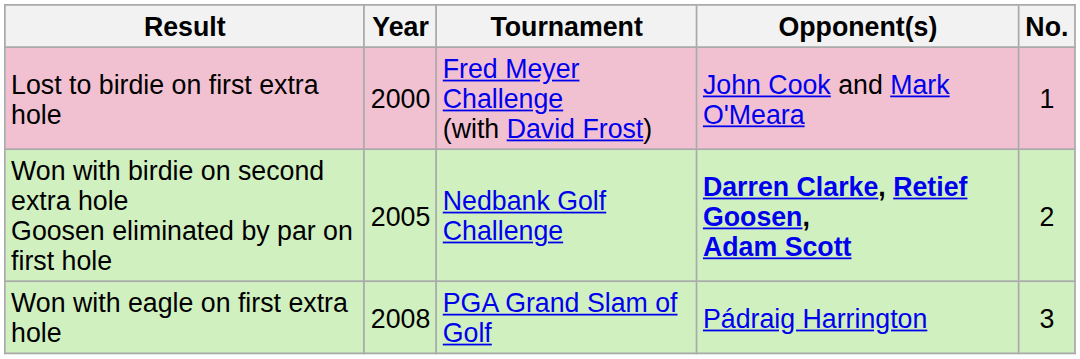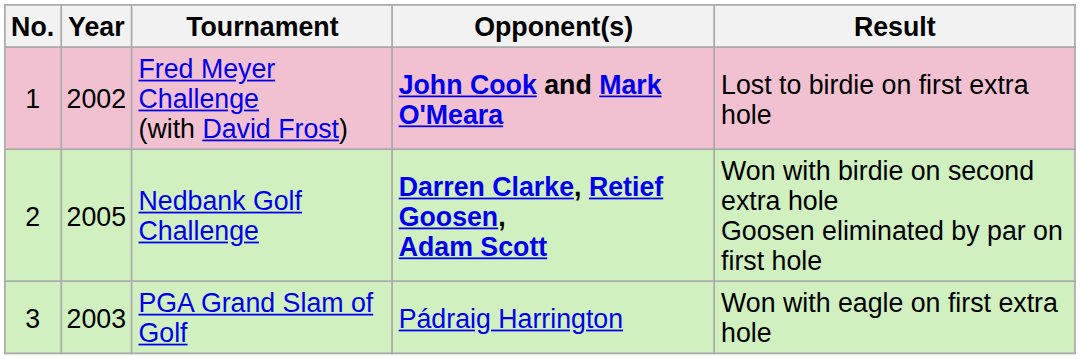columns swapped: No. <-> Result
Fred Meyer Challenge (with David Frost) | Year: 2000 -> 2002
Fred Meyer Challenge (with David Frost) | Opponent(s): normal -> bold
PGA Grand Slam of Golf | Year: 2008 -> 2003
